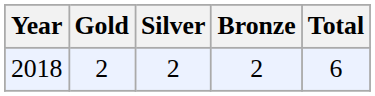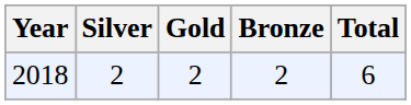columns swapped: Gold <-> Silver
